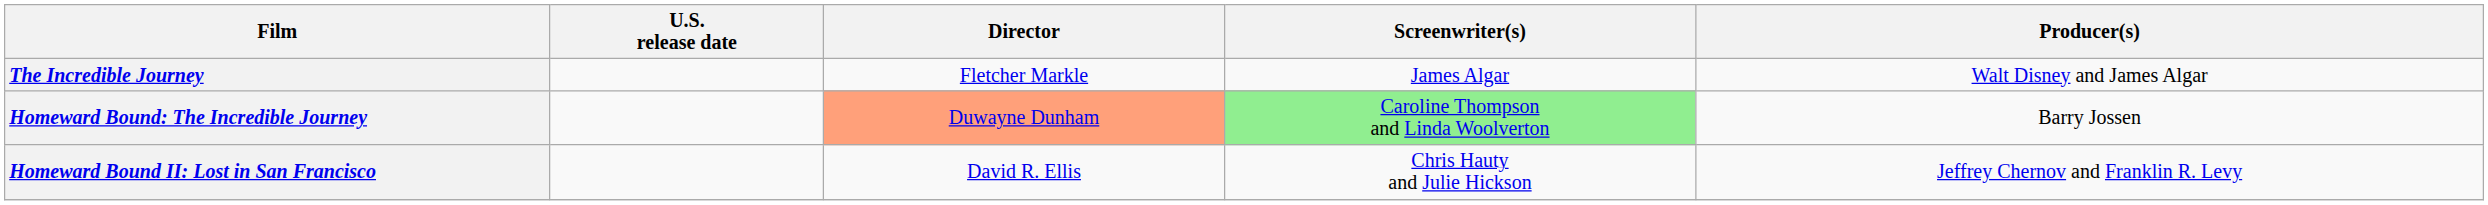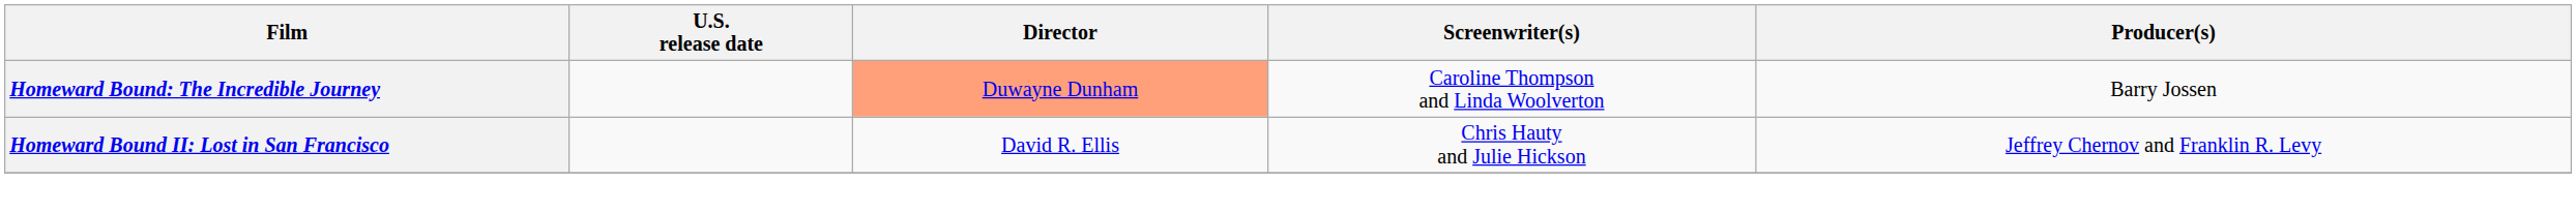- row: The Incredible Journey | Fletcher Markle | James Algar | Walt Disney and James Algar
Homeward Bound: The Incredible Journey | Screenwriter(s): lightgreen background -> no background
